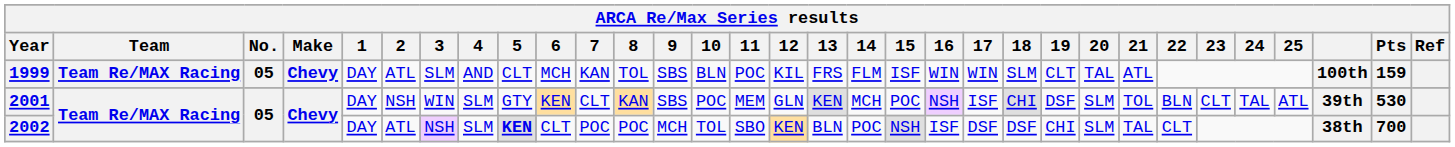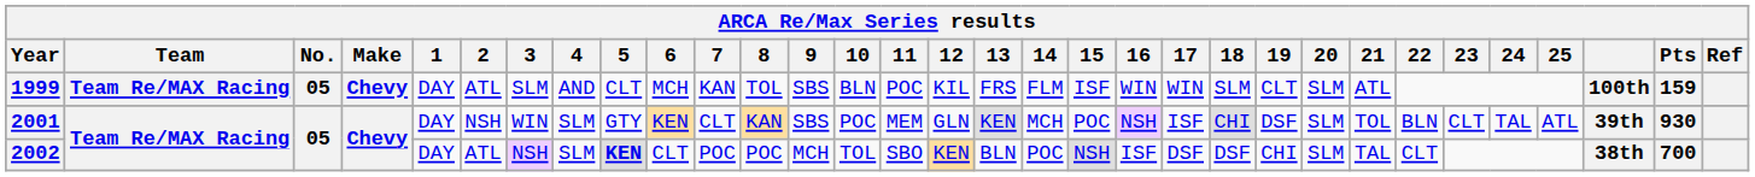1999 | 20: TAL -> SLM
2001 | Pts: 530 -> 930
